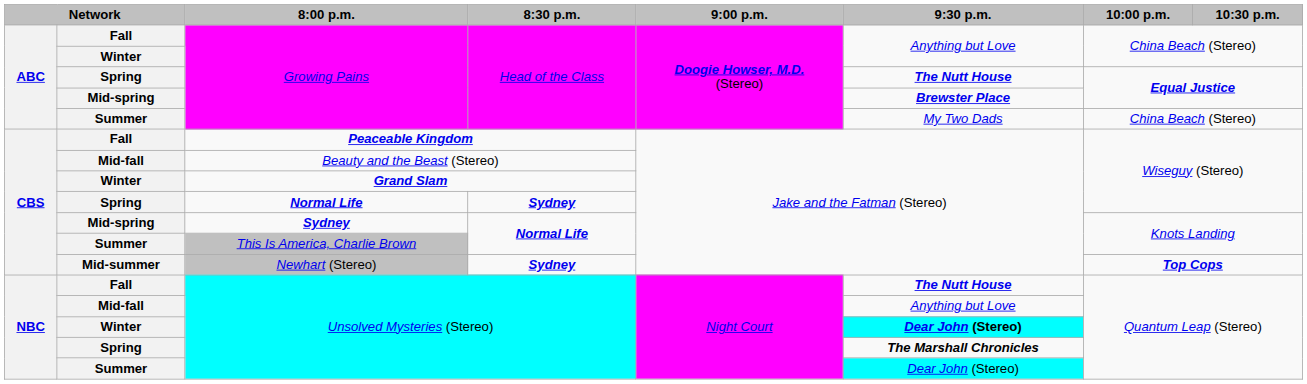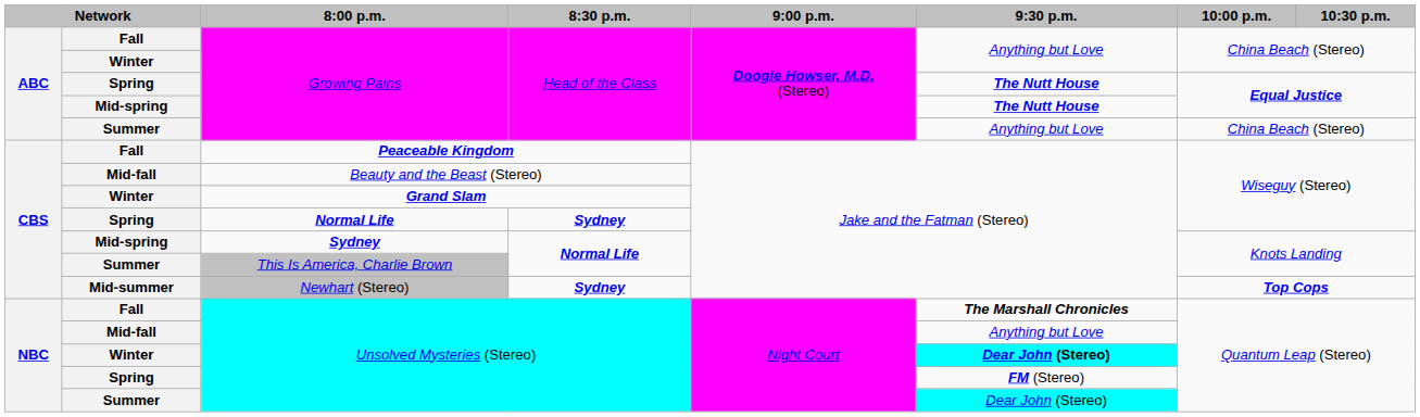Mid-spring / Growing Pains | 9:30 p.m.: Brewster Place -> The Nutt House
Summer / Growing Pains | 9:30 p.m.: My Two Dads -> Anything but Love
Fall / Unsolved Mysteries (Stereo) | 9:30 p.m.: The Nutt House -> The Marshall Chronicles
Spring / Unsolved Mysteries (Stereo) | 9:30 p.m.: The Marshall Chronicles -> FM (Stereo)
